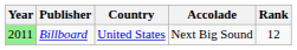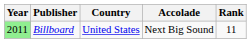Billboard | Rank: 12 -> 11
